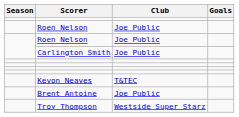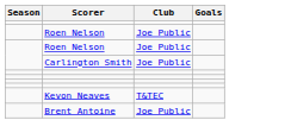- row: Troy Thompson | Westside Super Starz
